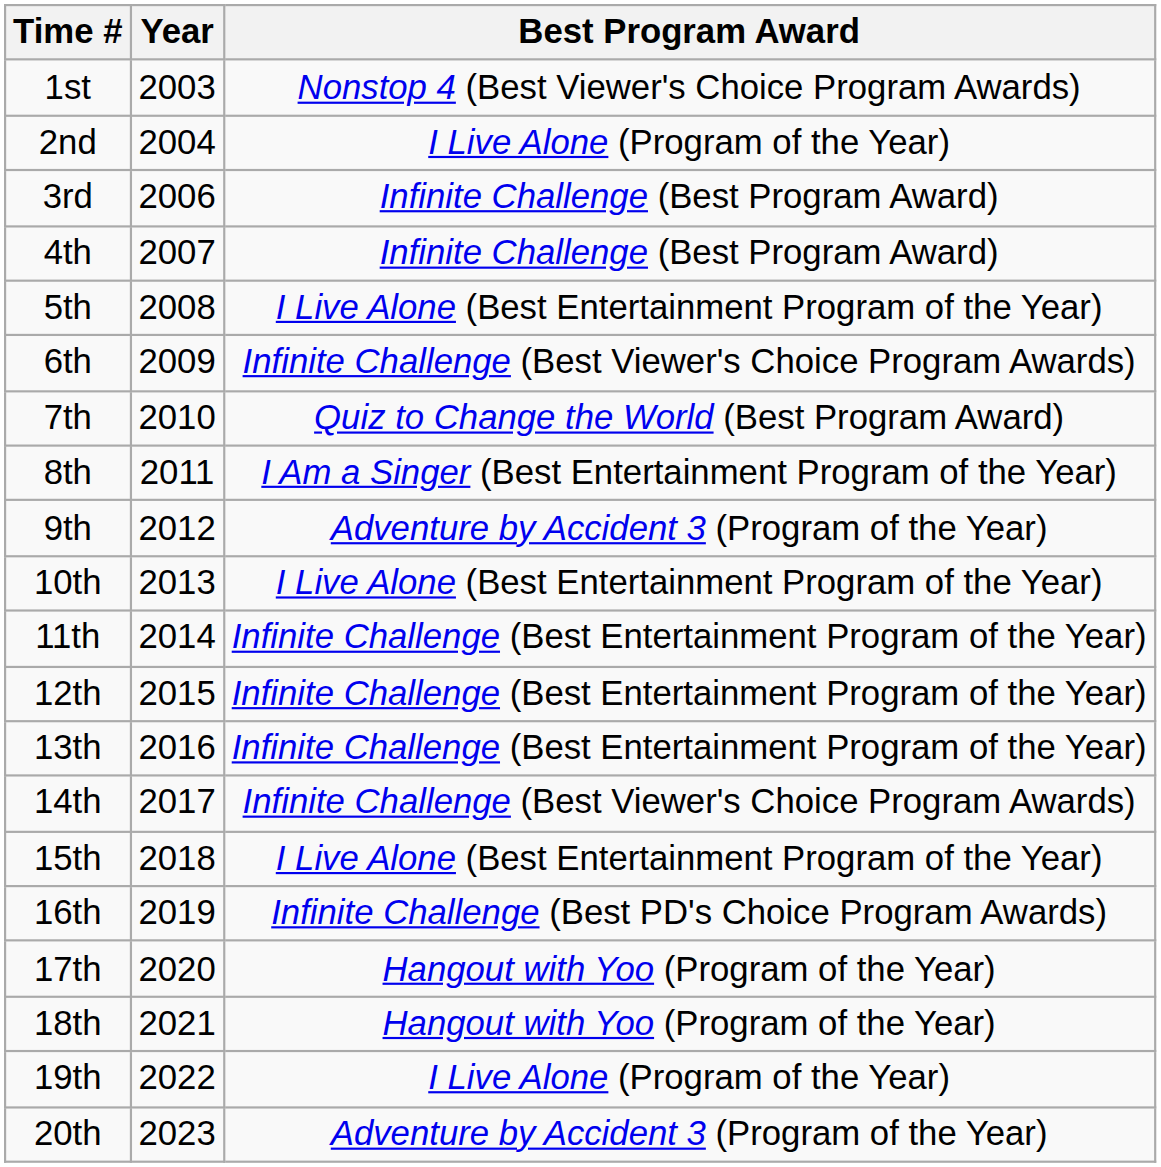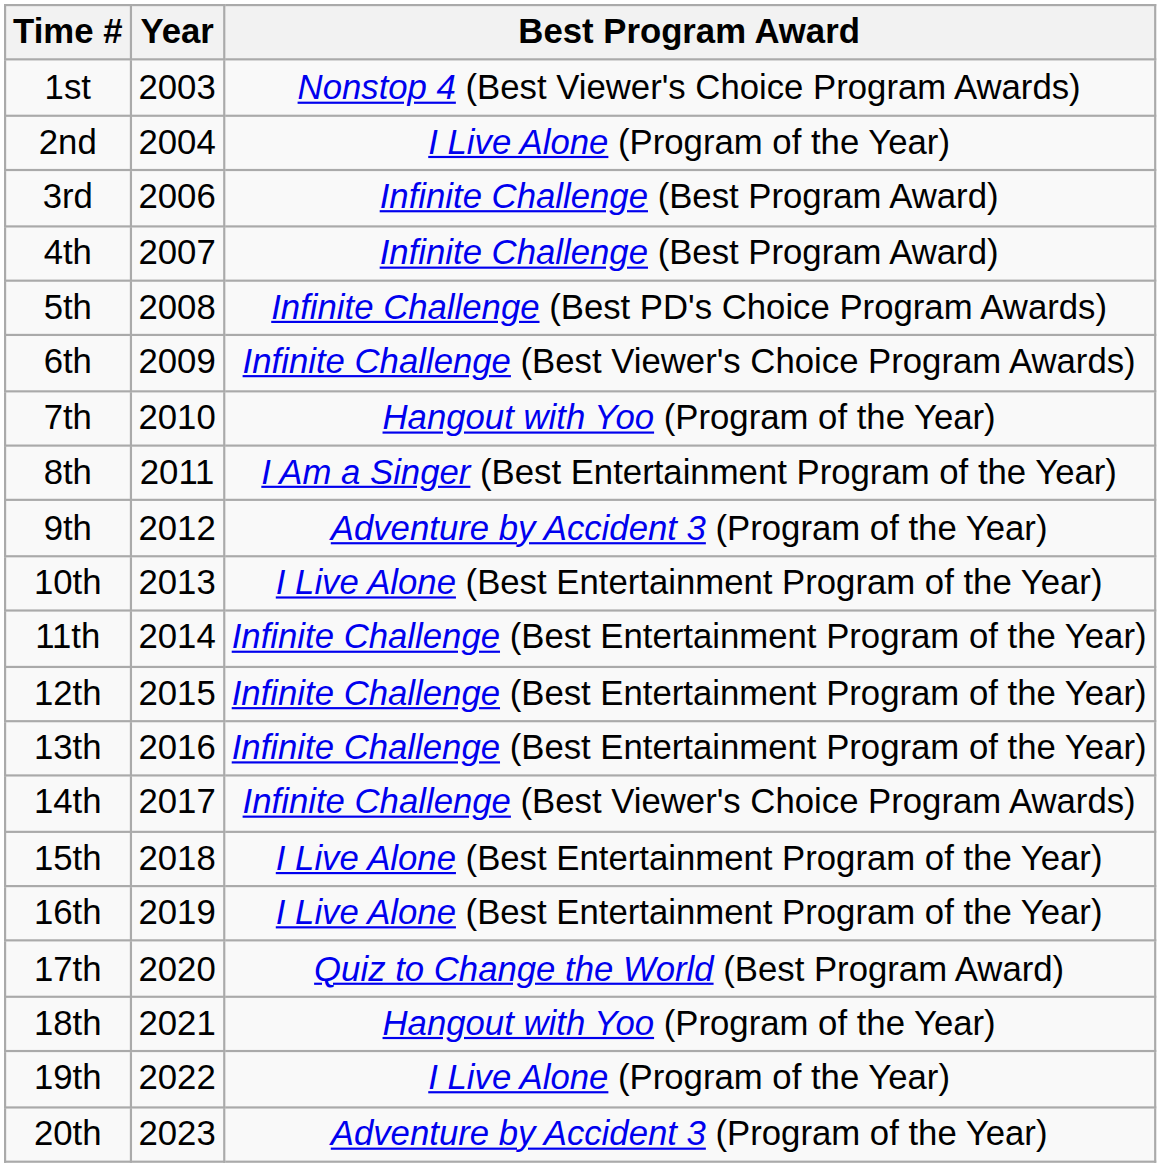5th | Best Program Award: I Live Alone (Best Entertainment Program of the Year) -> Infinite Challenge (Best PD's Choice Program Awards)
7th | Best Program Award: Quiz to Change the World (Best Program Award) -> Hangout with Yoo (Program of the Year)
16th | Best Program Award: Infinite Challenge (Best PD's Choice Program Awards) -> I Live Alone (Best Entertainment Program of the Year)
17th | Best Program Award: Hangout with Yoo (Program of the Year) -> Quiz to Change the World (Best Program Award)
